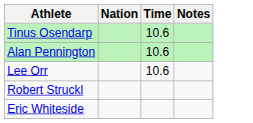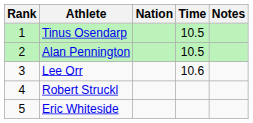+ column: Rank | 1 | 2 | 3 | 4 | 5
Tinus Osendarp | Time: 10.6 -> 10.5
Alan Pennington | Time: 10.6 -> 10.5
